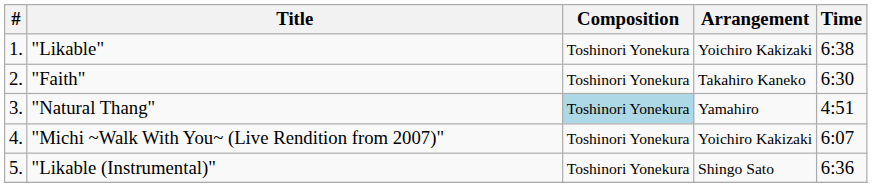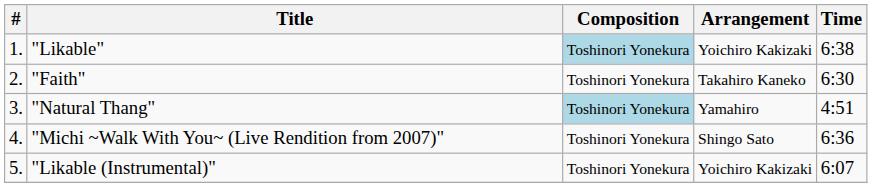"Likable" | Composition: no background -> lightblue background
"Michi ~Walk With You~ (Live Rendition from 2007)" | Arrangement: Yoichiro Kakizaki -> Shingo Sato
"Michi ~Walk With You~ (Live Rendition from 2007)" | Time: 6:07 -> 6:36
"Likable (Instrumental)" | Arrangement: Shingo Sato -> Yoichiro Kakizaki
"Likable (Instrumental)" | Time: 6:36 -> 6:07
